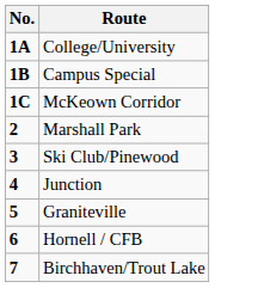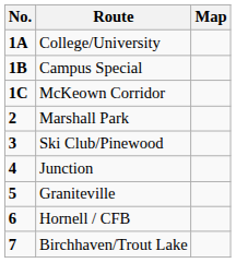+ column: Map
